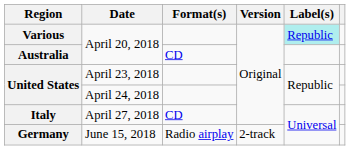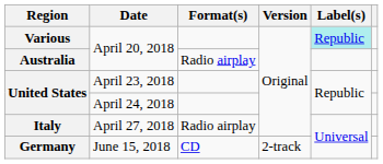Australia | Format(s): CD -> Radio airplay
Italy | Format(s): CD -> Radio airplay
Germany | Format(s): Radio airplay -> CD
